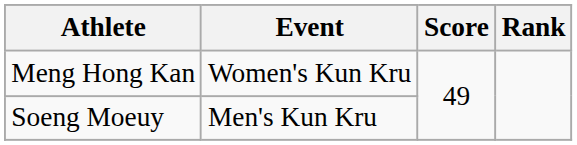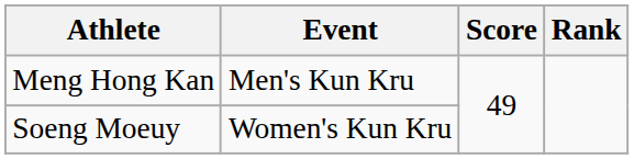Meng Hong Kan | Event: Women's Kun Kru -> Men's Kun Kru
Soeng Moeuy | Event: Men's Kun Kru -> Women's Kun Kru
